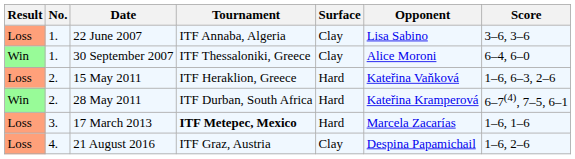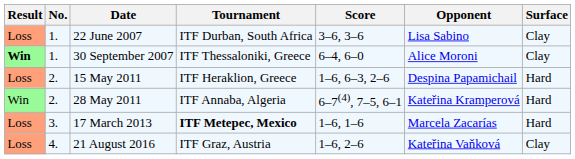columns swapped: Surface <-> Score
22 June 2007 | Tournament: ITF Annaba, Algeria -> ITF Durban, South Africa
30 September 2007 | Result: normal -> bold
15 May 2011 | Opponent: Kateřina Vaňková -> Despina Papamichail
28 May 2011 | Tournament: ITF Durban, South Africa -> ITF Annaba, Algeria
21 August 2016 | Opponent: Despina Papamichail -> Kateřina Vaňková
